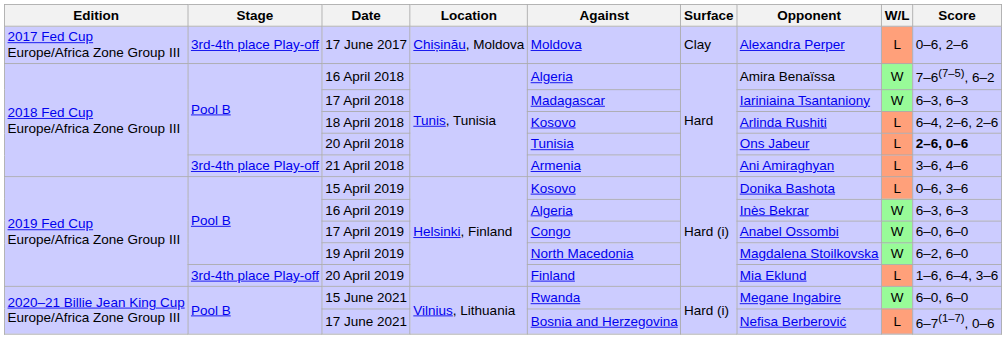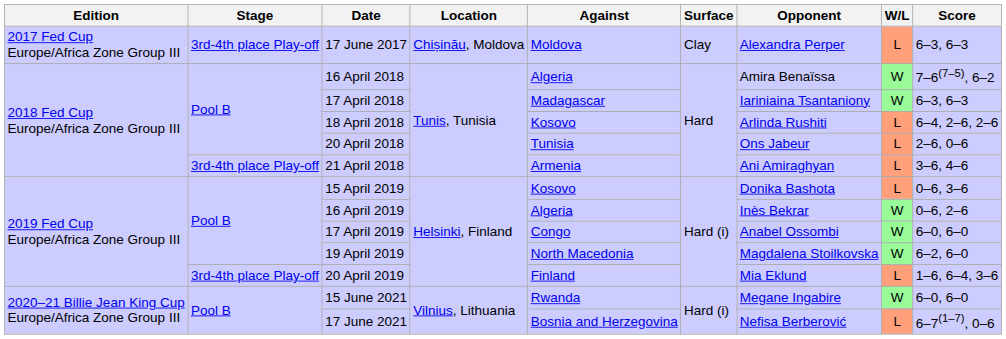17 June 2017 | Score: 0–6, 2–6 -> 6–3, 6–3
20 April 2018 | Score: bold -> normal
16 April 2019 | Score: 6–3, 6–3 -> 0–6, 2–6
